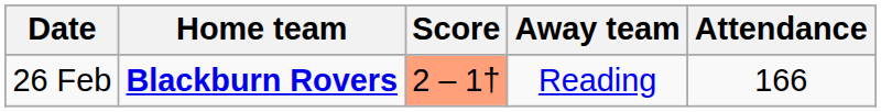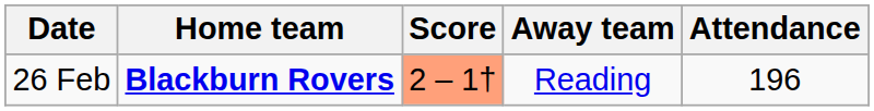26 Feb | Attendance: 166 -> 196
